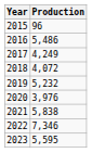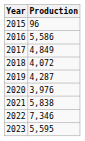2016 | Production: 5,486 -> 5,586
2017 | Production: 4,249 -> 4,849
2019 | Production: 5,232 -> 4,287
